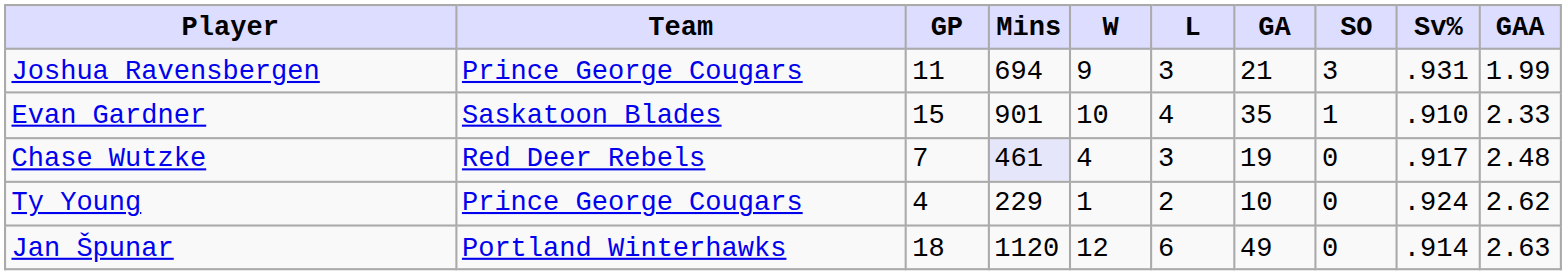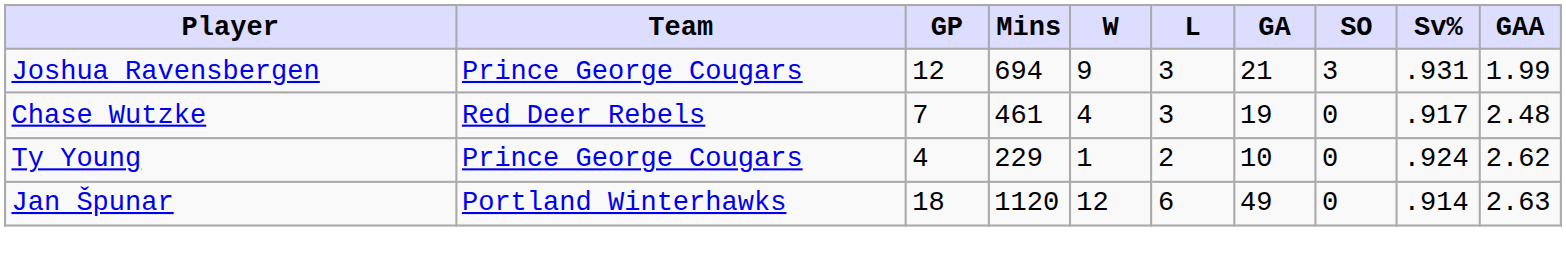Joshua Ravensbergen | GP: 11 -> 12
- row: Evan Gardner | Saskatoon Blades | 15 | 901 | 10 | 4 | 35 | 1 | .910 | 2.33
Chase Wutzke | Mins: lavender background -> no background
